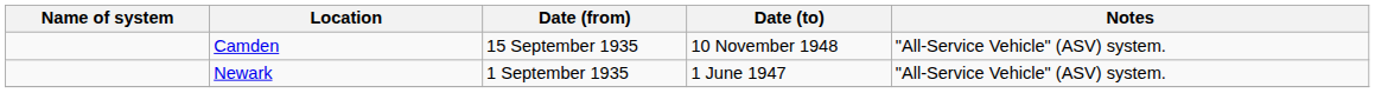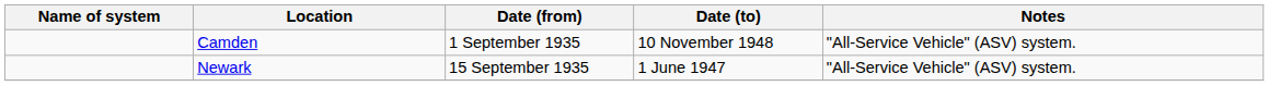Camden | Date (from): 15 September 1935 -> 1 September 1935
Newark | Date (from): 1 September 1935 -> 15 September 1935
